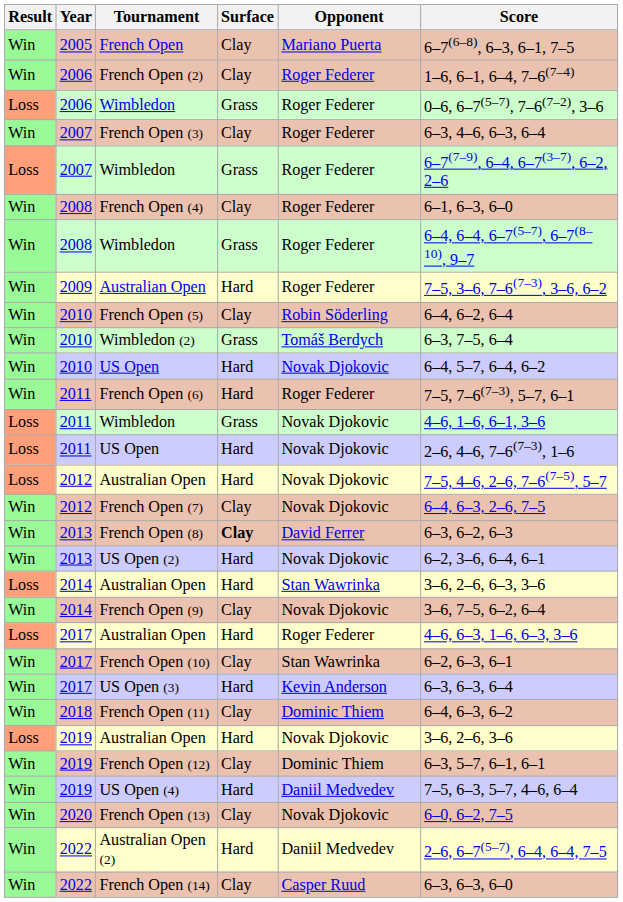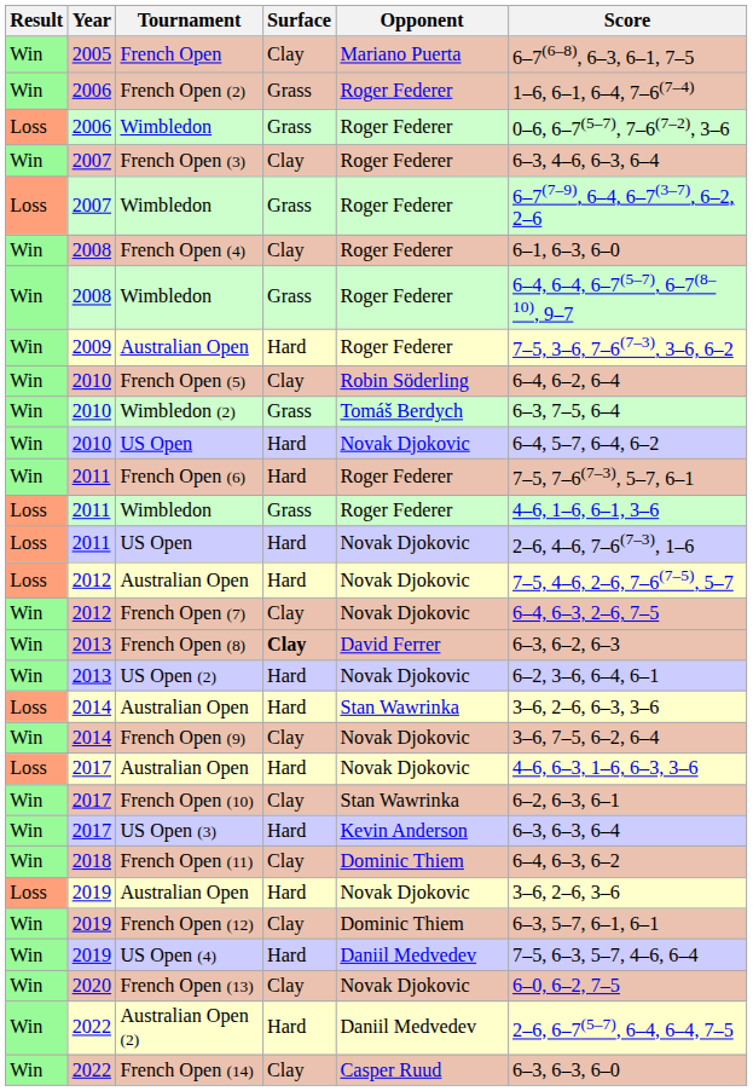French Open (2) | Surface: Clay -> Grass
2011 / Wimbledon | Opponent: Novak Djokovic -> Roger Federer
2017 / Australian Open | Opponent: Roger Federer -> Novak Djokovic
